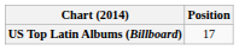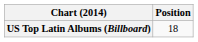US Top Latin Albums (Billboard) | Position: 17 -> 18
